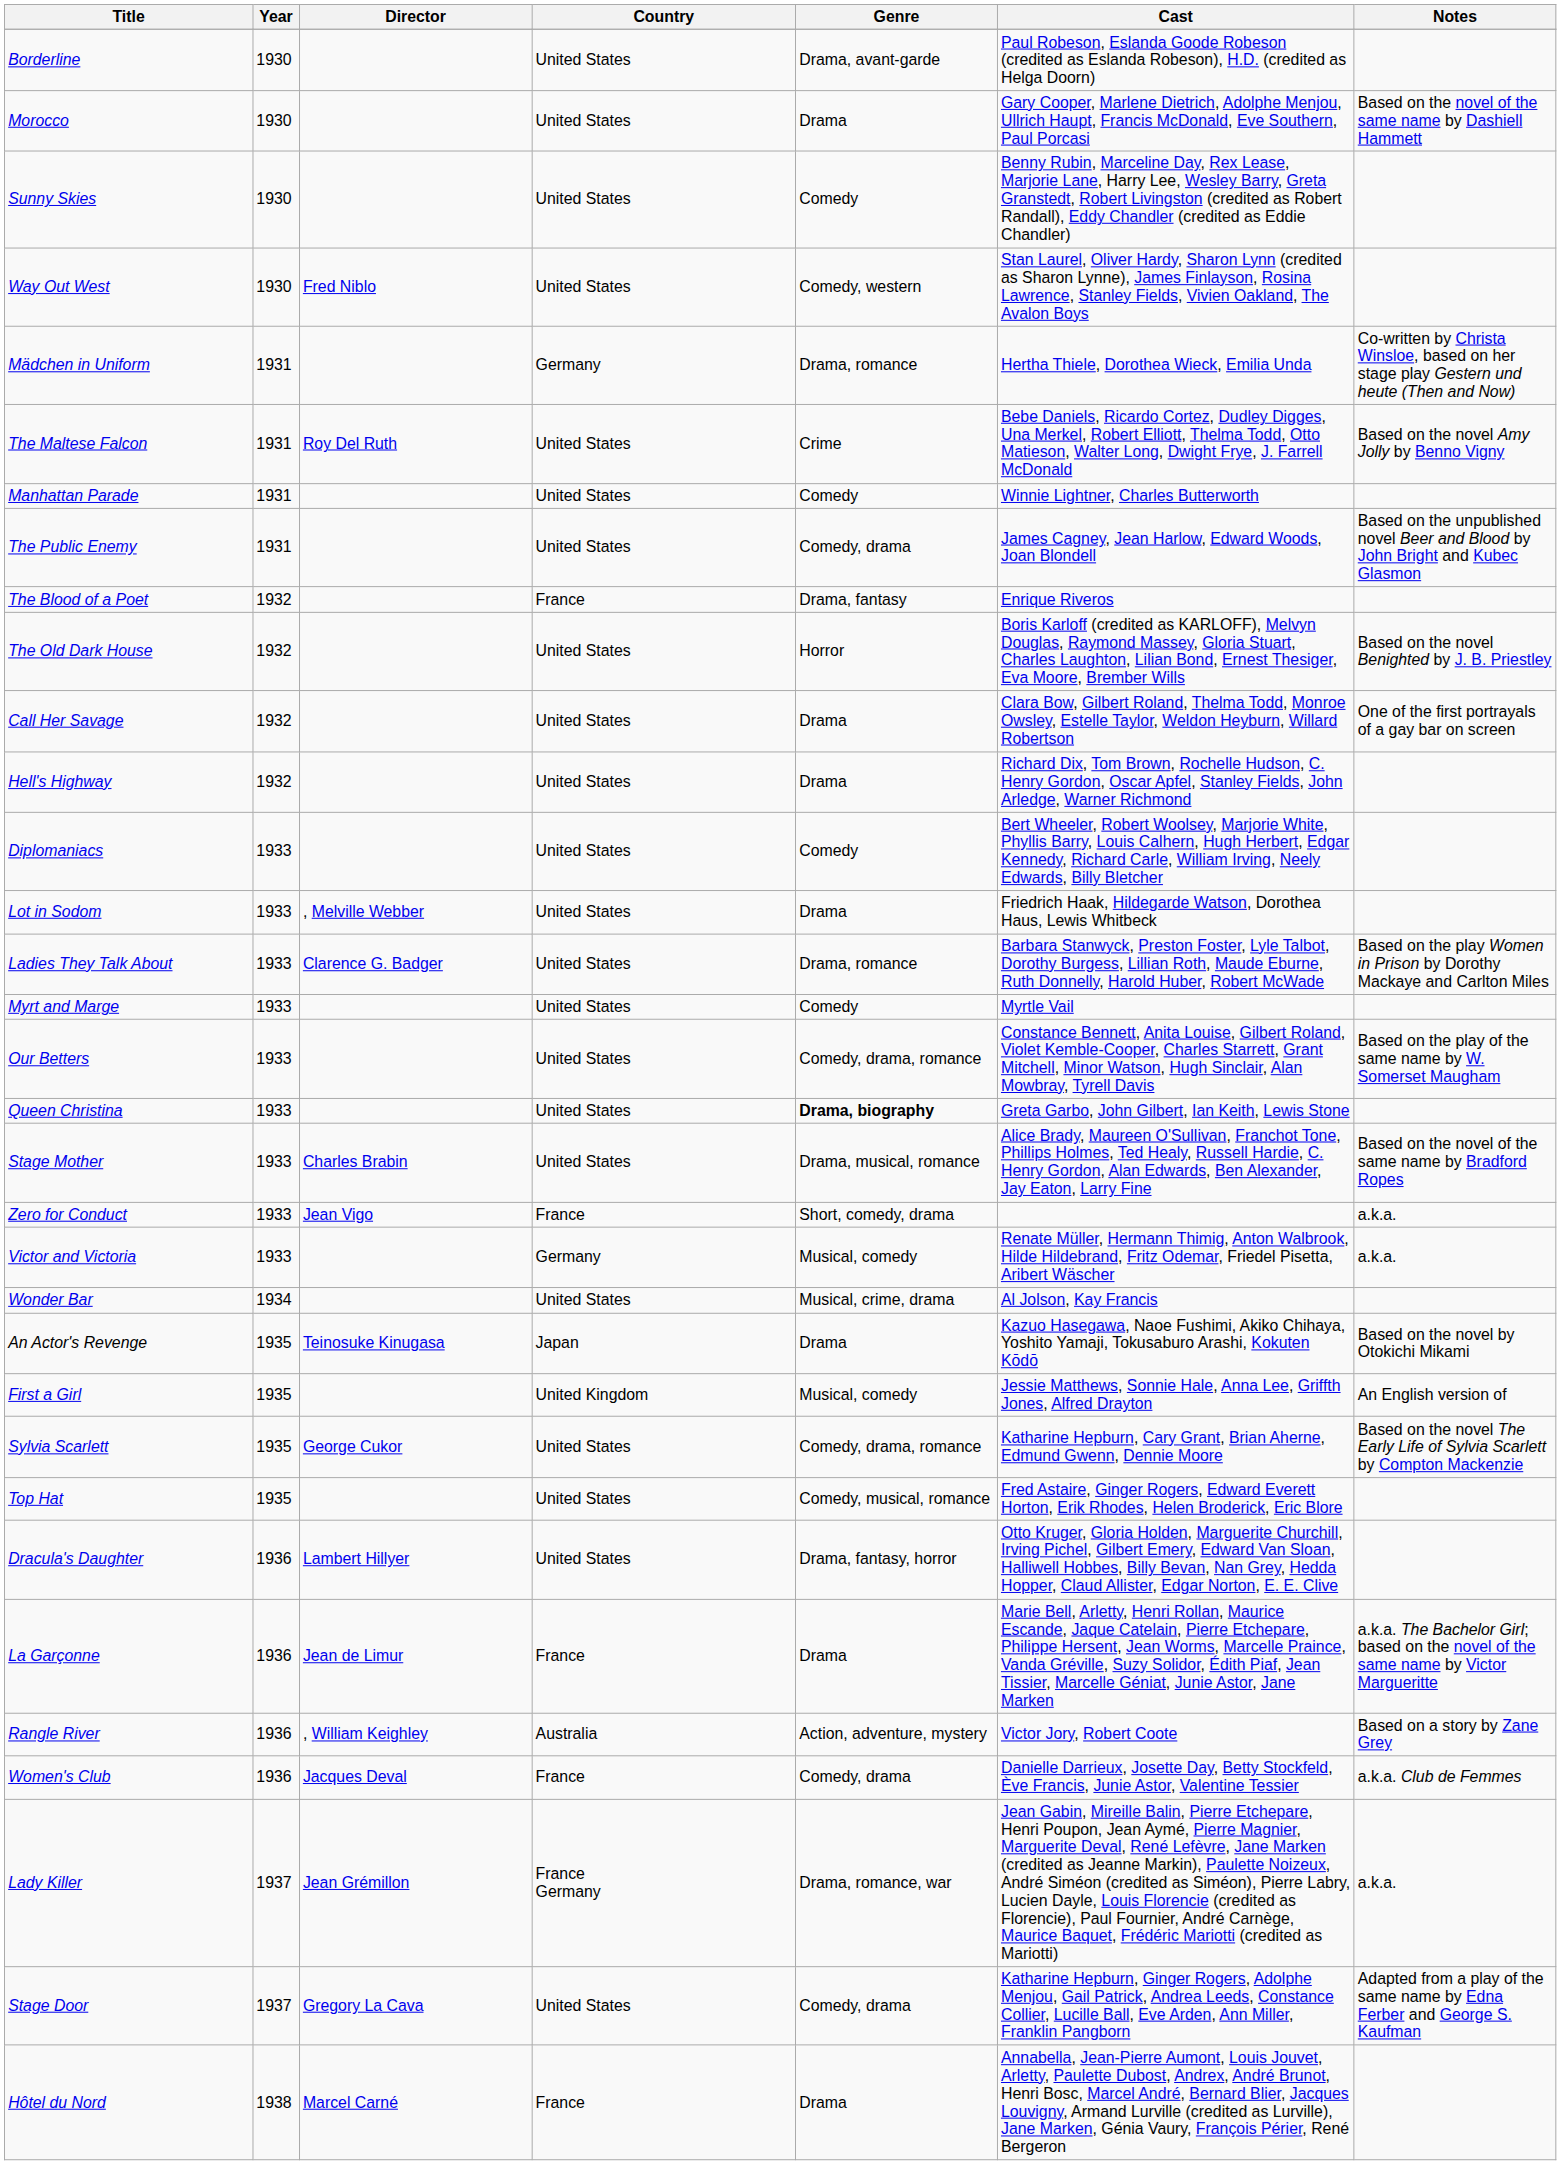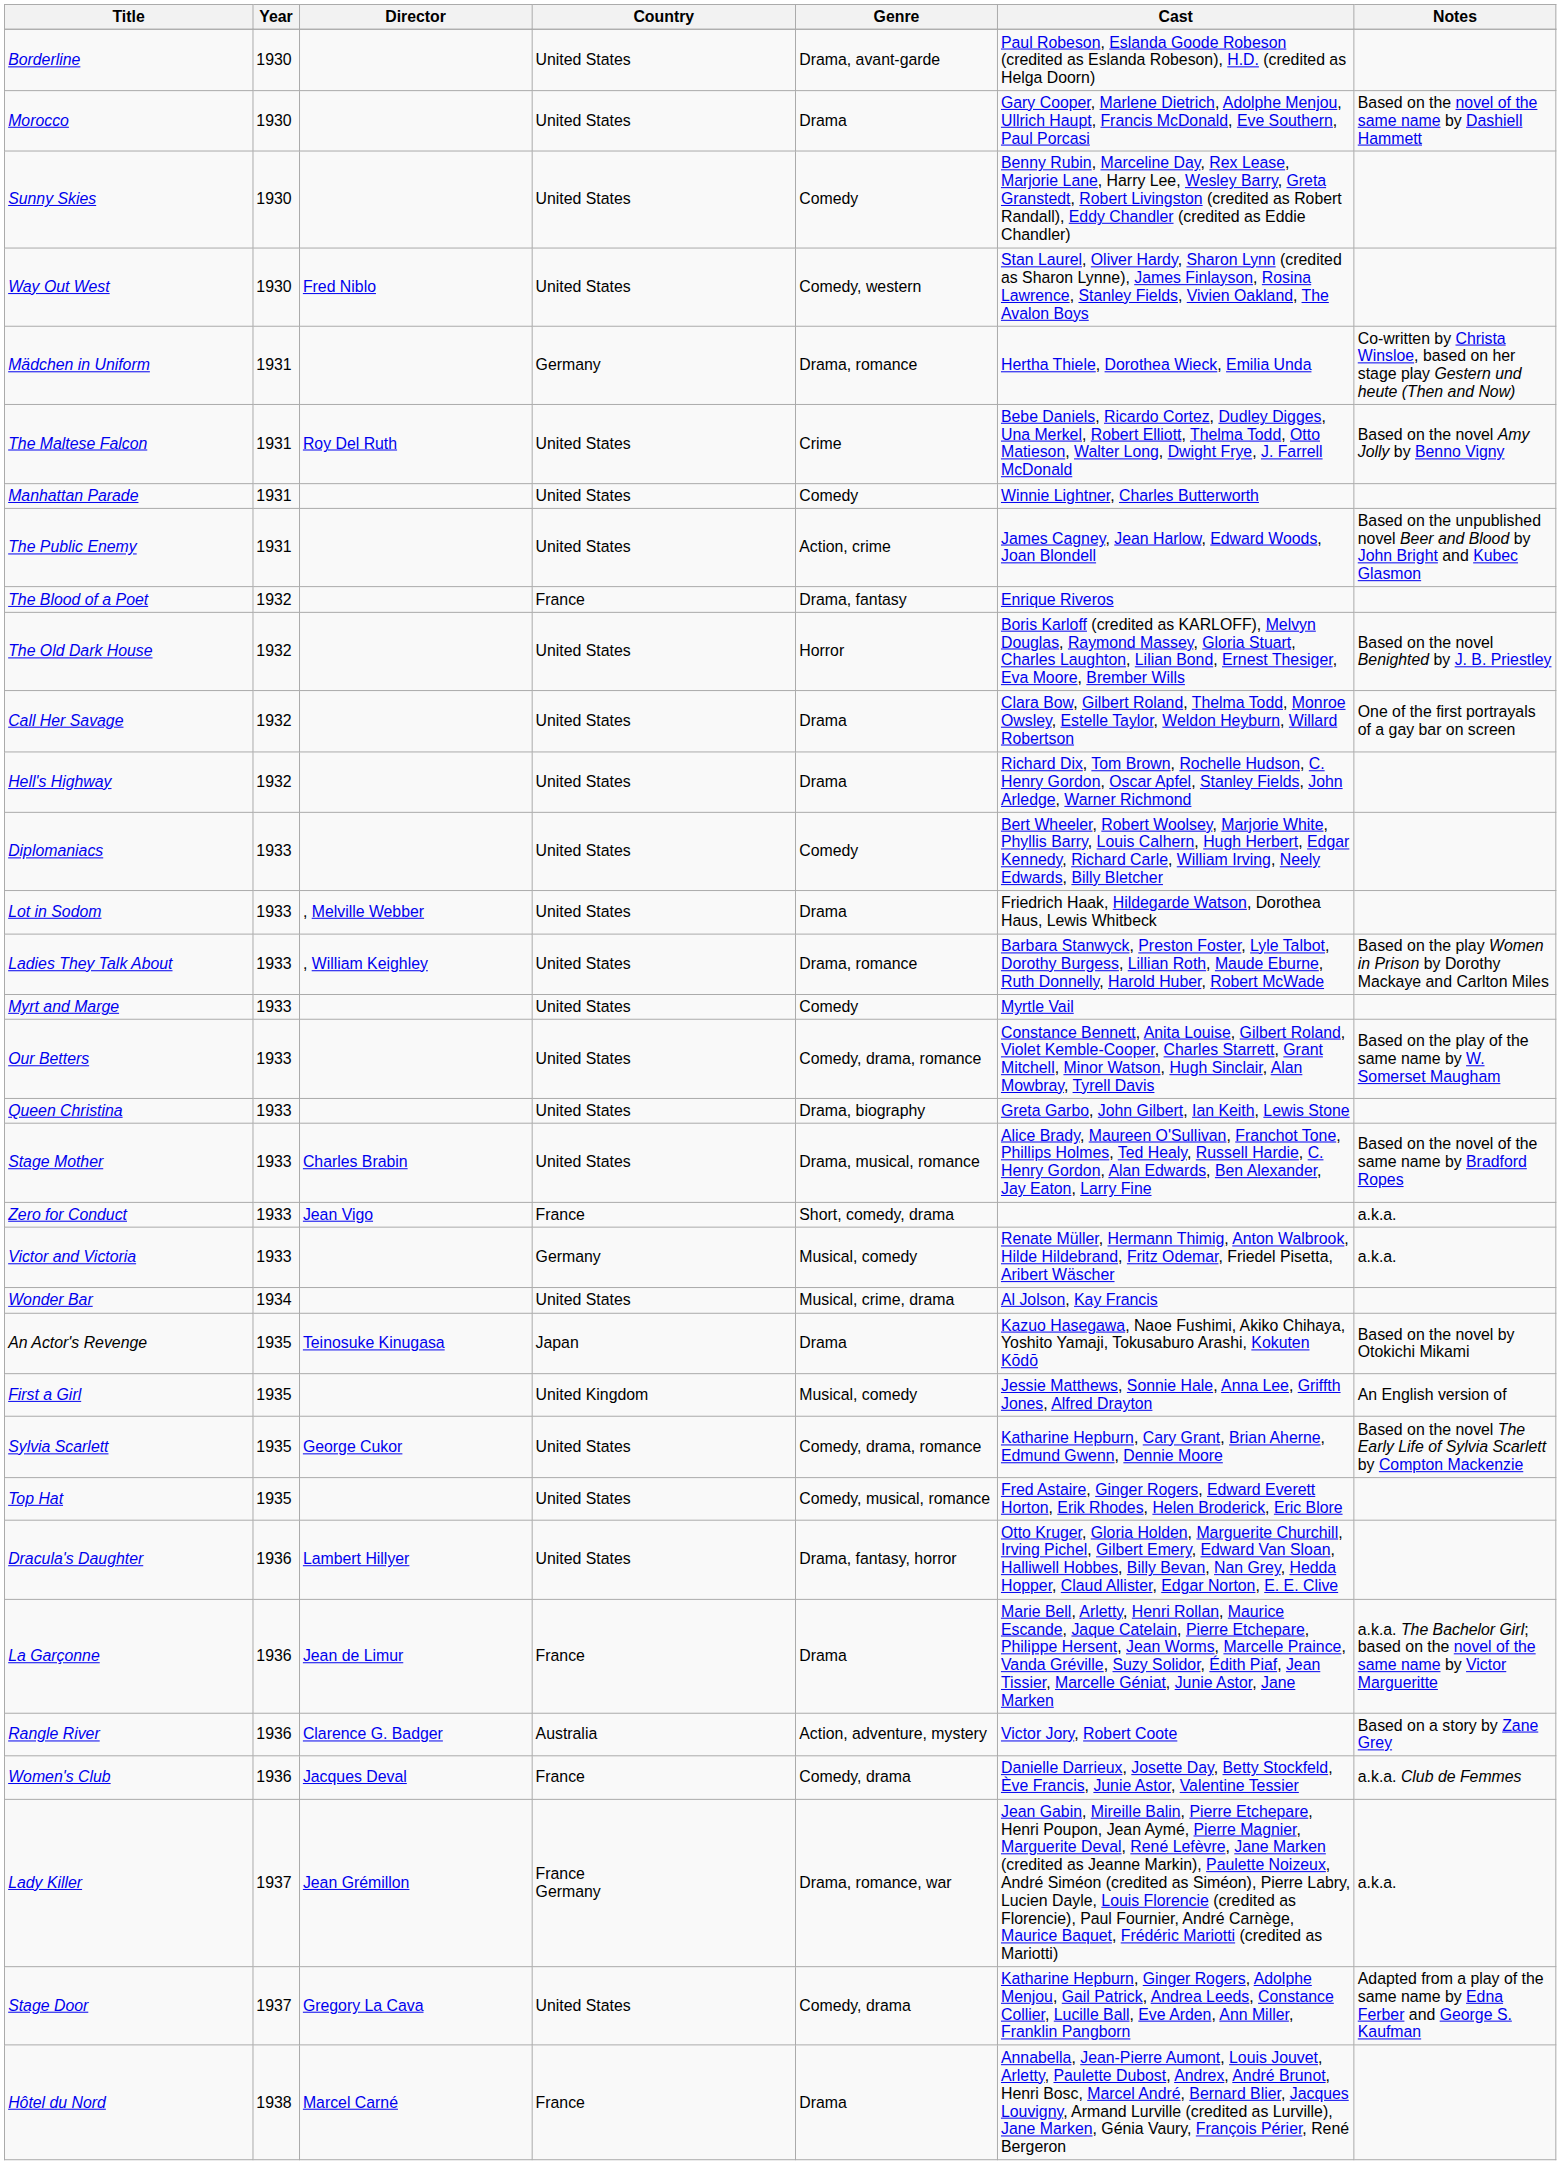The Public Enemy | Genre: Comedy, drama -> Action, crime
Ladies They Talk About | Director: Clarence G. Badger -> , William Keighley
Queen Christina | Genre: bold -> normal
Rangle River | Director: , William Keighley -> Clarence G. Badger
